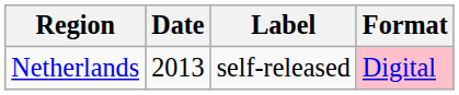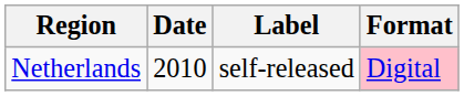Netherlands | Date: 2013 -> 2010
